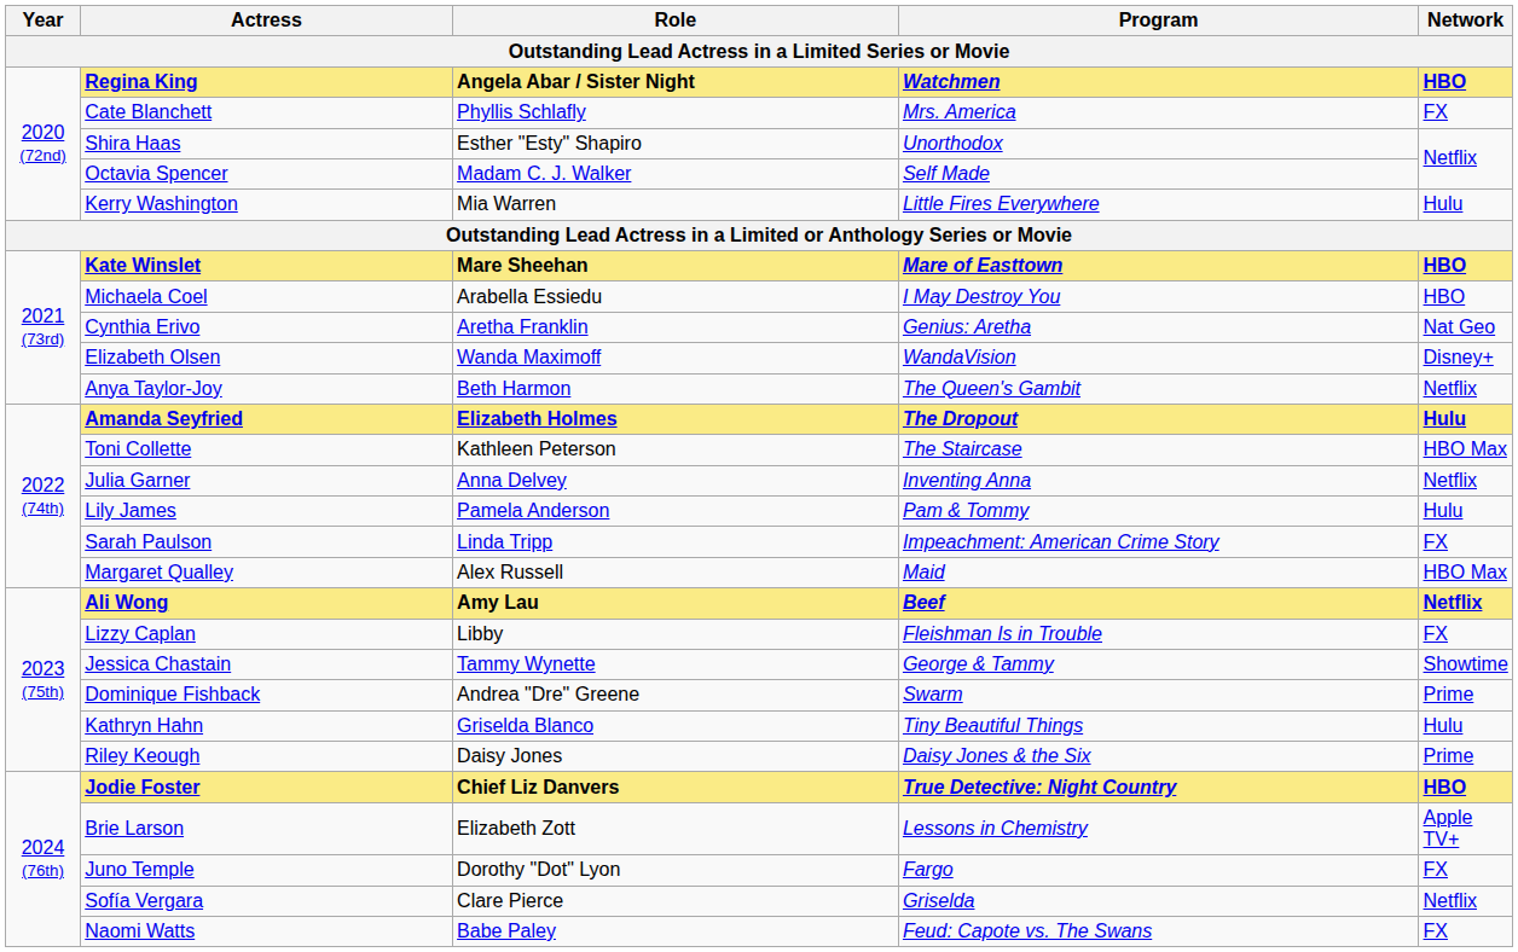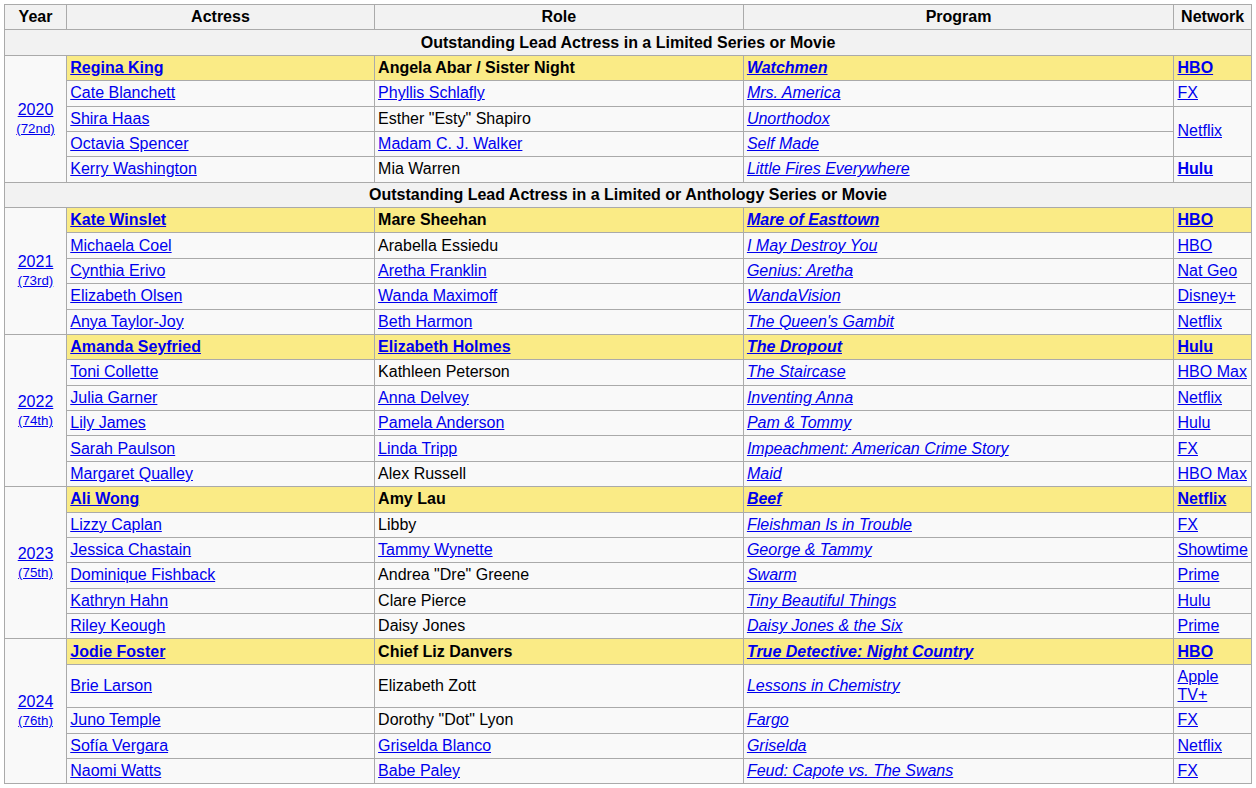Kerry Washington | Network: normal -> bold
Kathryn Hahn | Role: Griselda Blanco -> Clare Pierce
Sofía Vergara | Role: Clare Pierce -> Griselda Blanco
